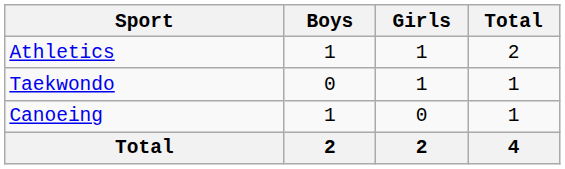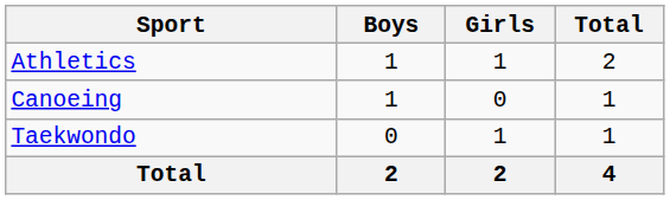rows swapped: Canoeing <-> Taekwondo
